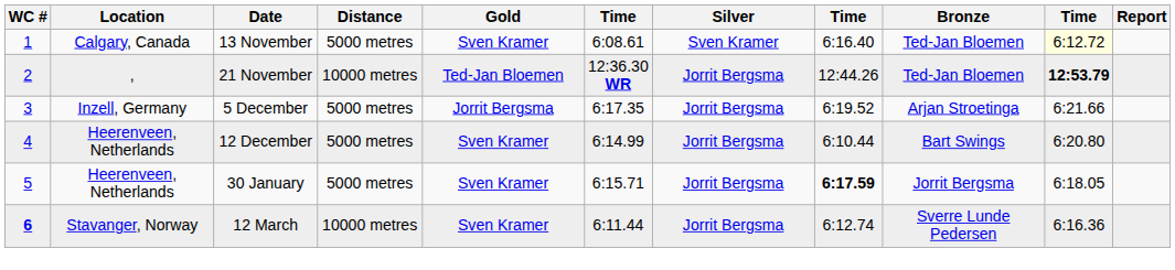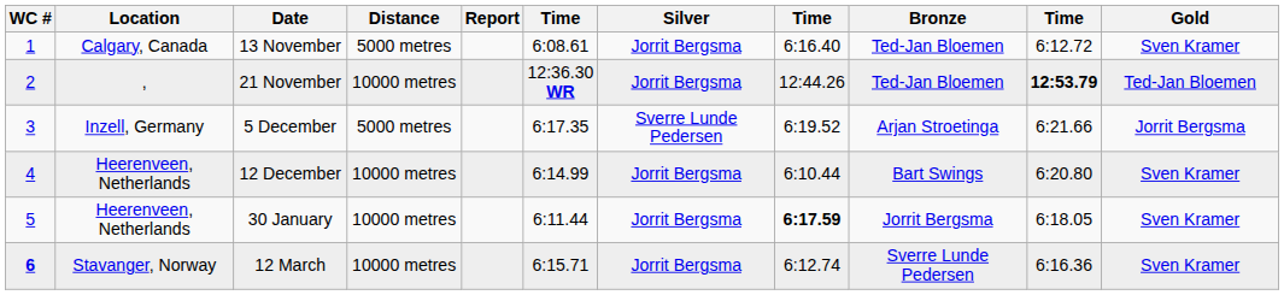columns swapped: Gold <-> Report
13 November | Silver: Sven Kramer -> Jorrit Bergsma
13 November | column 10: lightyellow background -> no background
5 December | Silver: Jorrit Bergsma -> Sverre Lunde Pedersen
12 December | Distance: 5000 metres -> 10000 metres
30 January | Distance: 5000 metres -> 10000 metres
30 January | column 6: 6:15.71 -> 6:11.44
12 March | column 6: 6:11.44 -> 6:15.71
